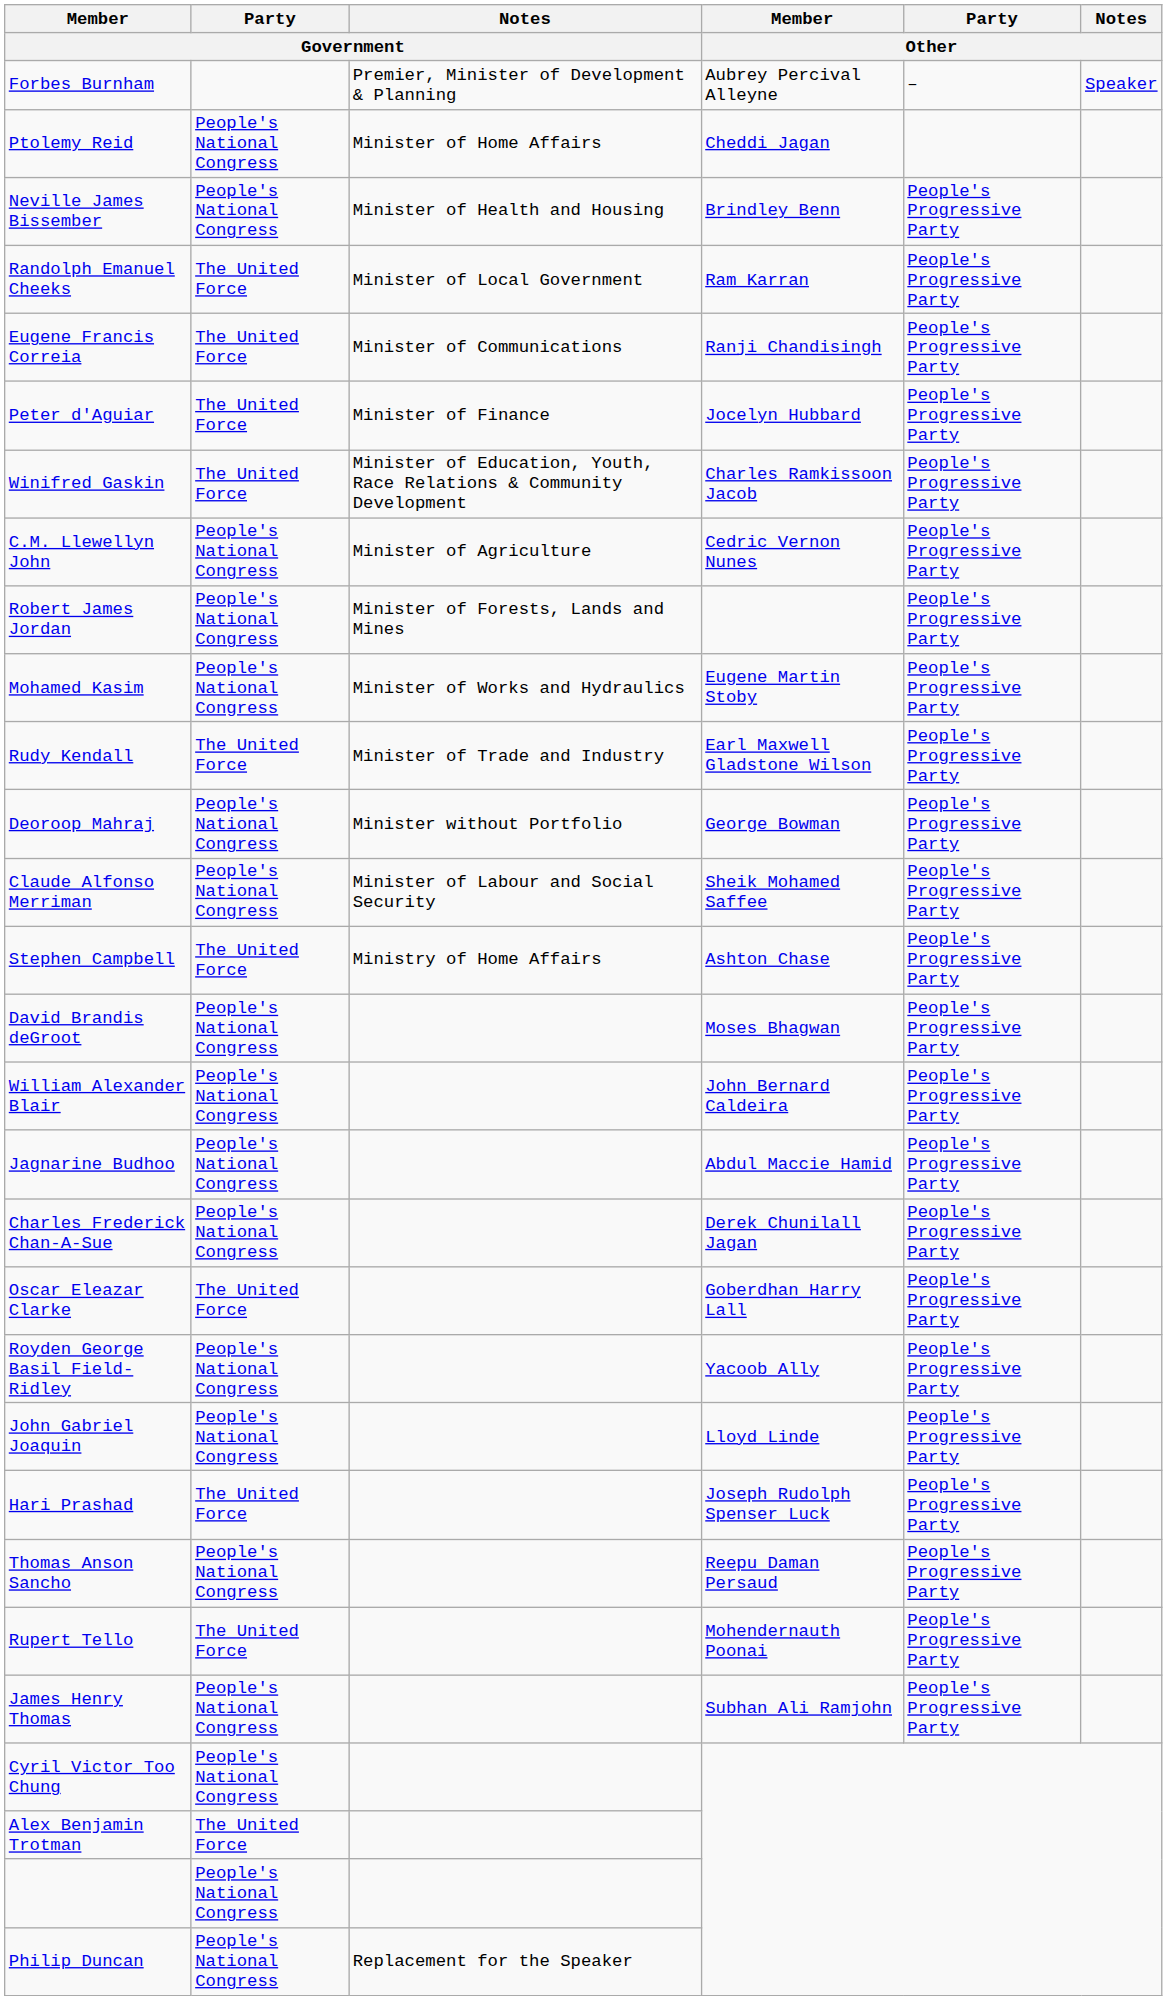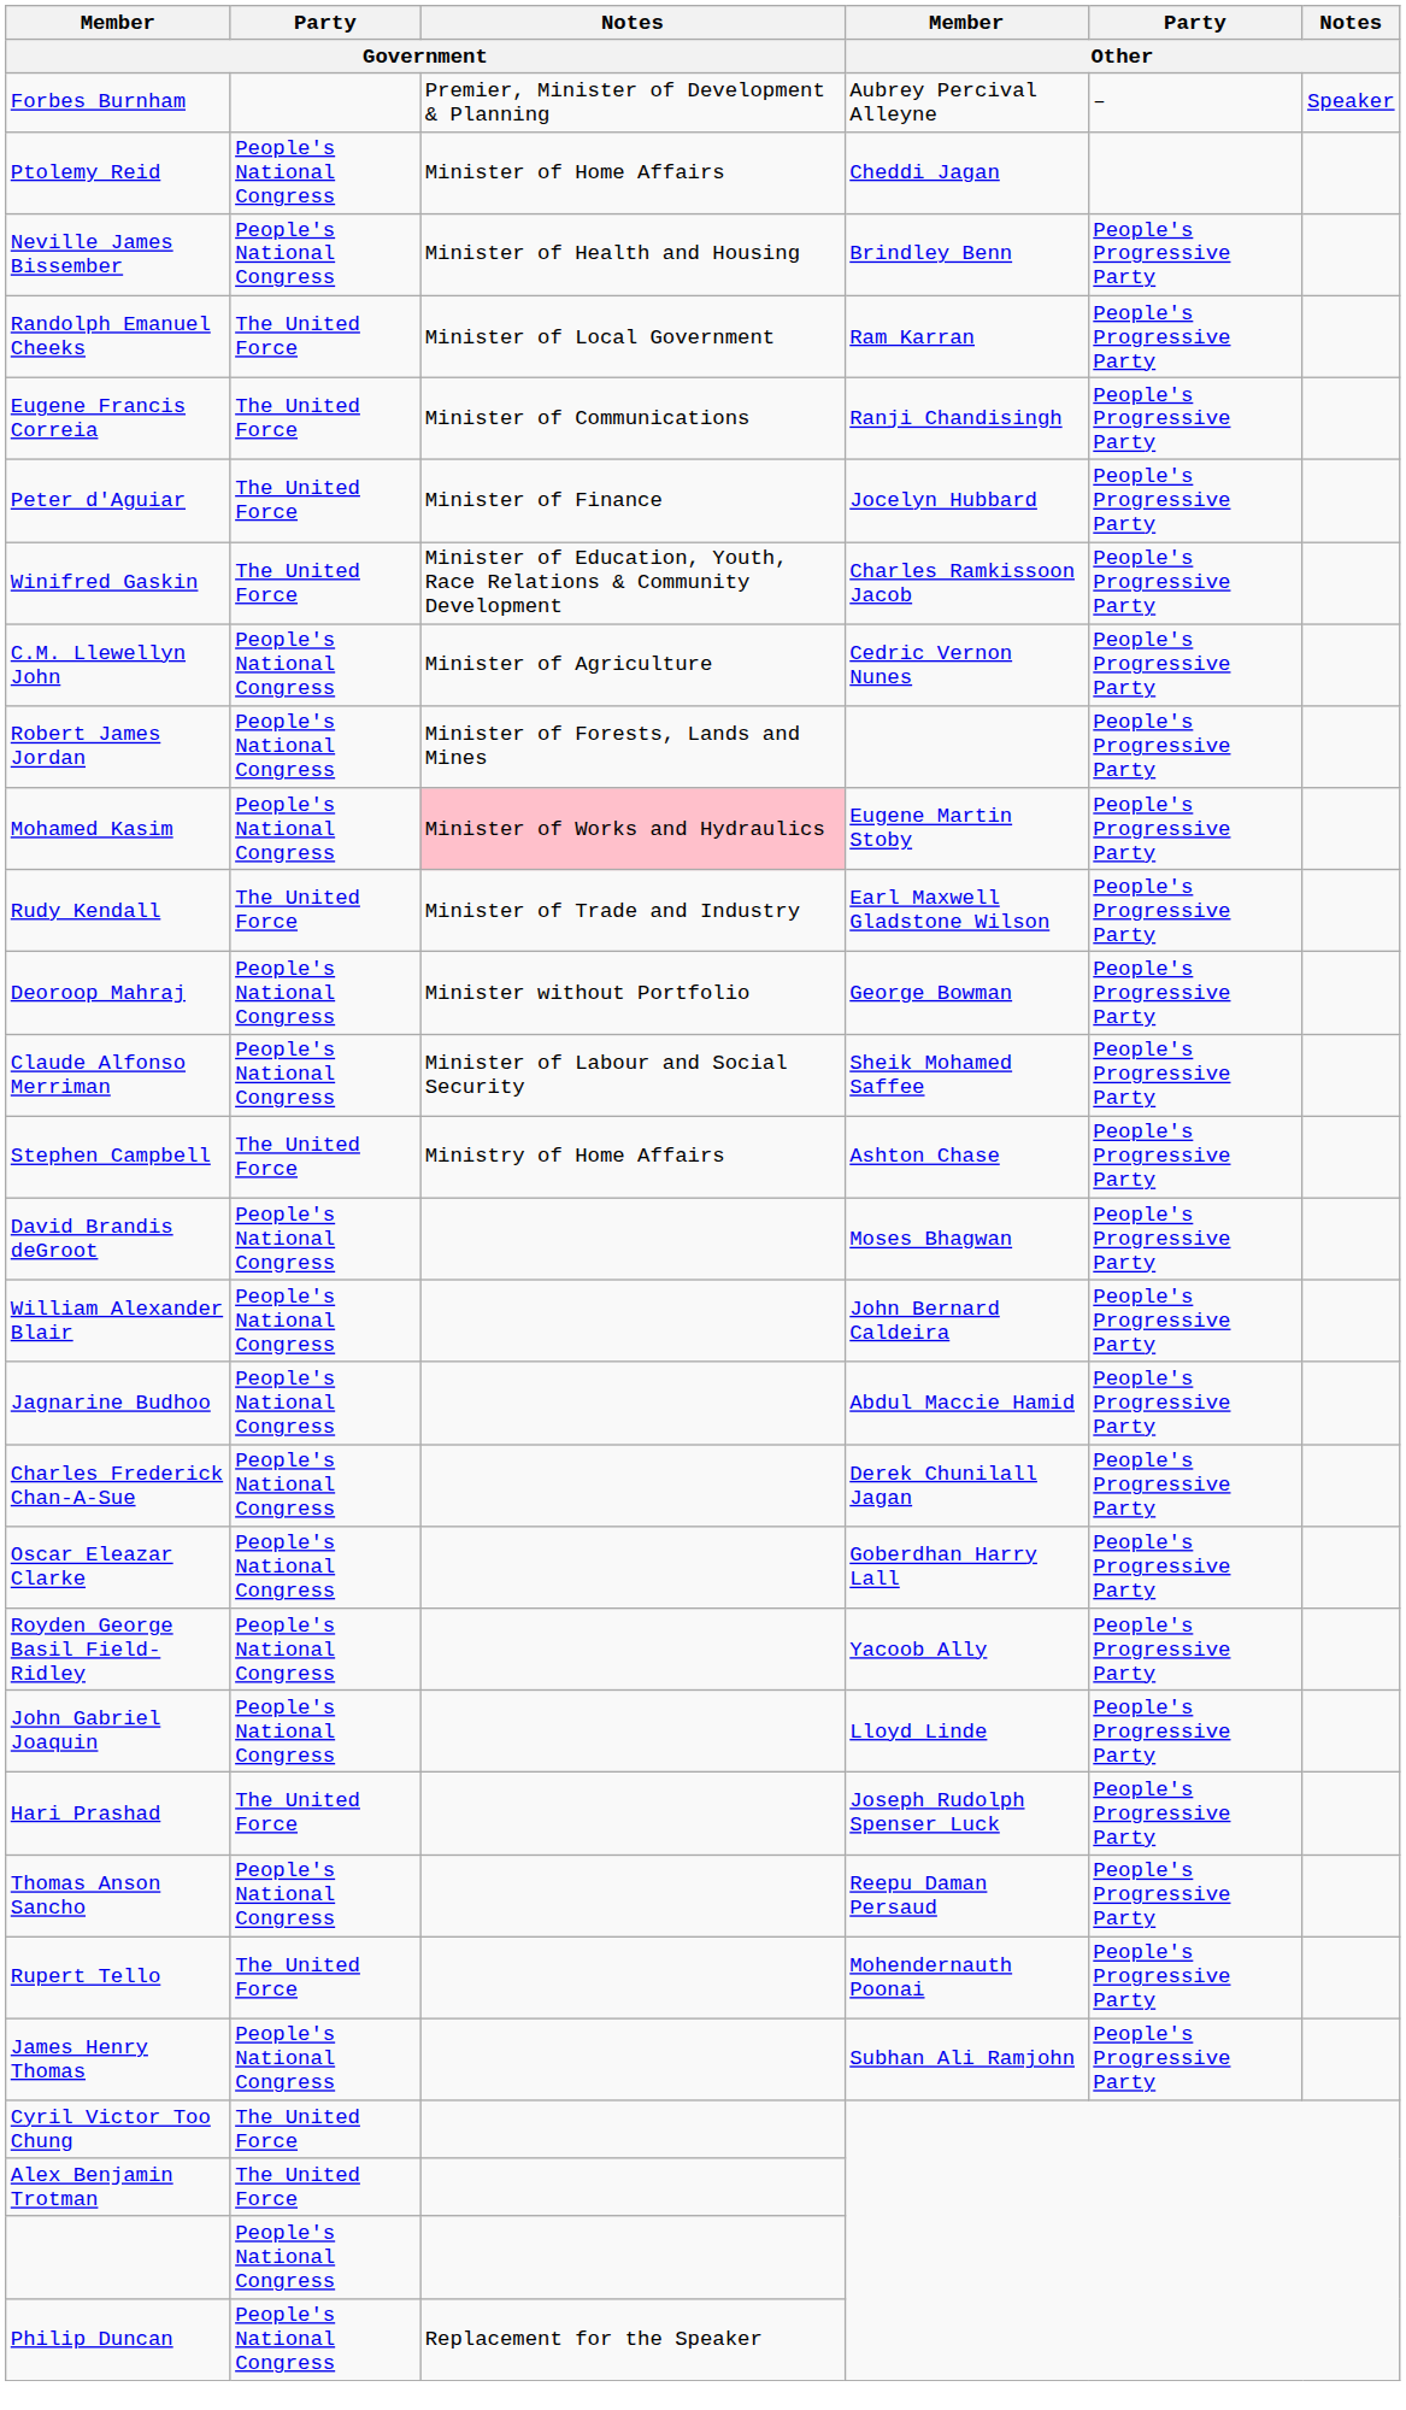Mohamed Kasim | Notes / Government: no background -> pink background
Oscar Eleazar Clarke | Party / Government: The United Force -> People's National Congress
Cyril Victor Too Chung | Party / Government: People's National Congress -> The United Force
